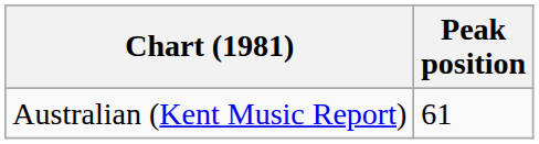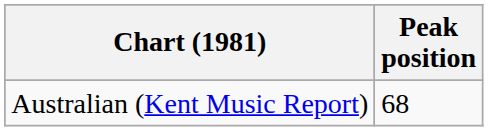Australian (Kent Music Report) | Peak position: 61 -> 68
